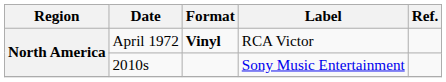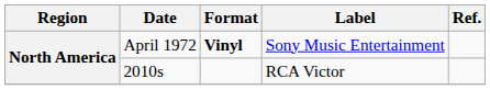April 1972 | Label: RCA Victor -> Sony Music Entertainment
2010s | Label: Sony Music Entertainment -> RCA Victor
